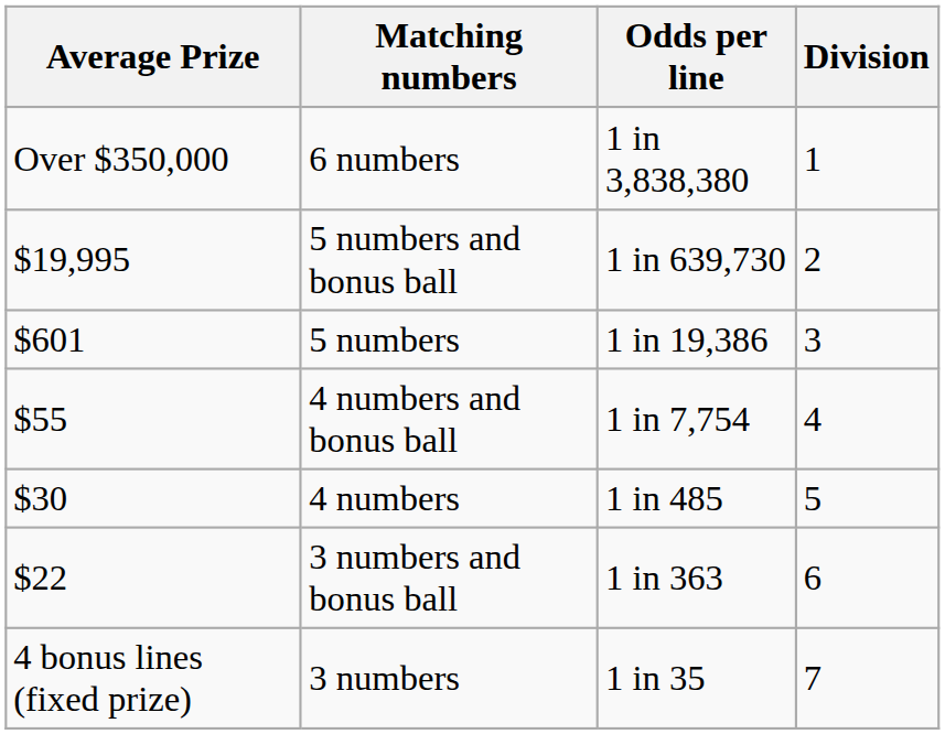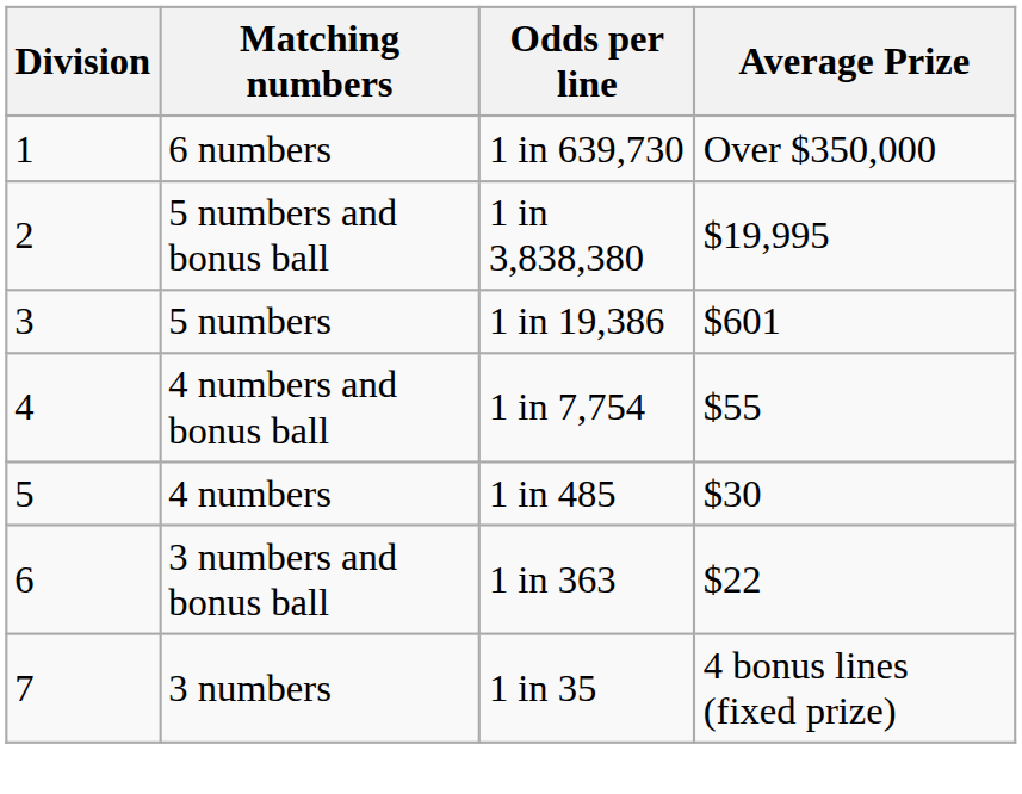columns swapped: Division <-> Average Prize
6 numbers | Odds per line: 1 in 3,838,380 -> 1 in 639,730
5 numbers and bonus ball | Odds per line: 1 in 639,730 -> 1 in 3,838,380
